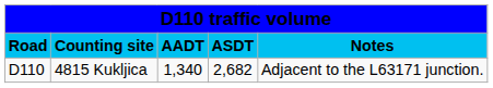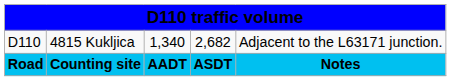rows swapped: Road <-> D110
